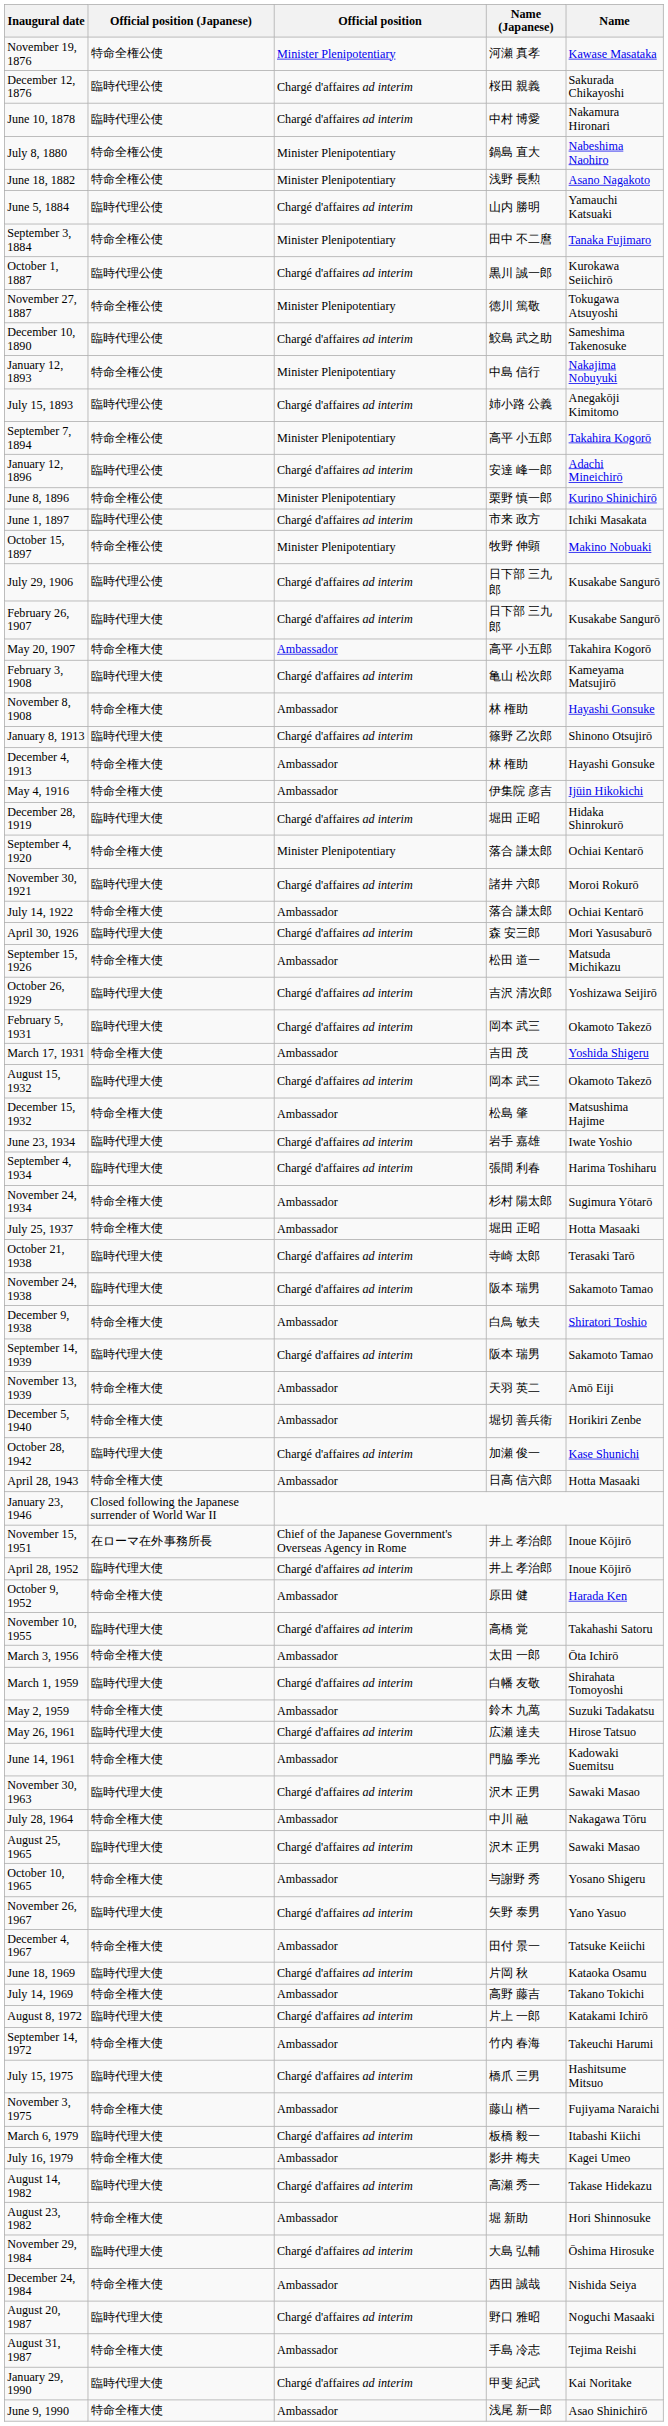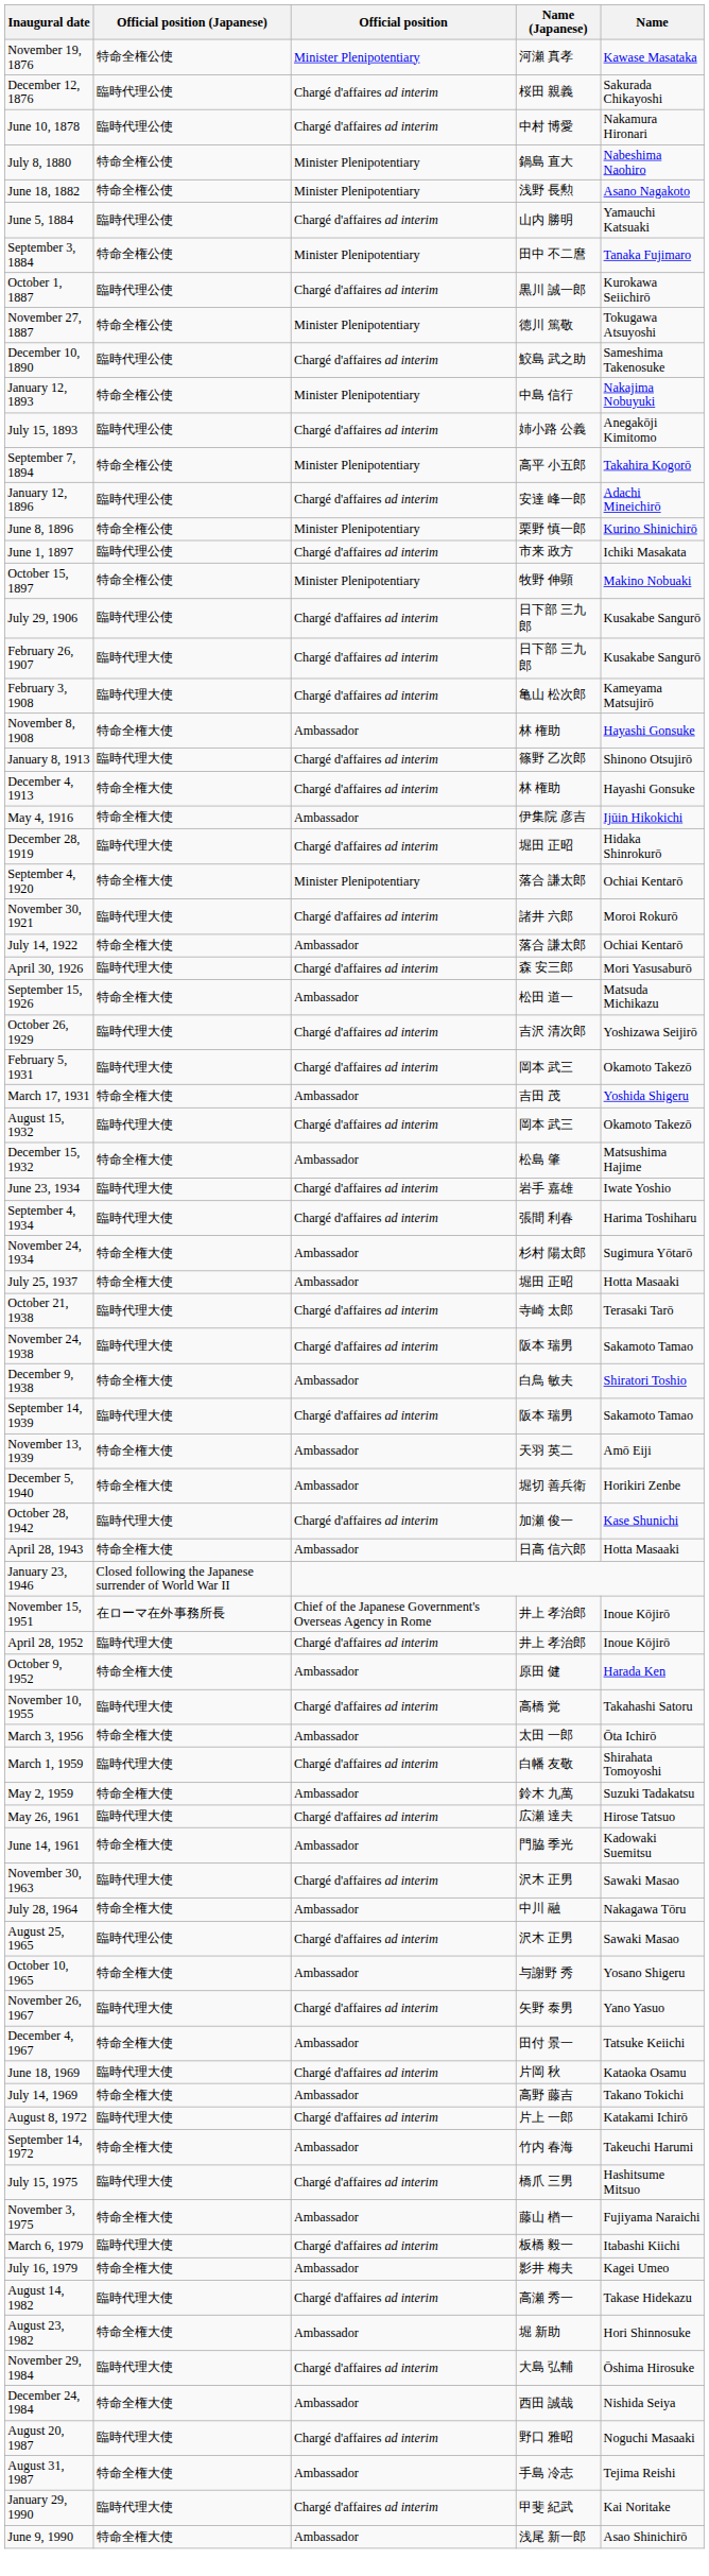- row: May 20, 1907 | 特命全権大使 | Ambassador | 高平 小五郎 | Takahira Kogorō
December 4, 1913 | Official position: Ambassador -> Chargé d'affaires ad interim
August 25, 1965 | Official position (Japanese): 臨時代理大使 -> 臨時代理公使
